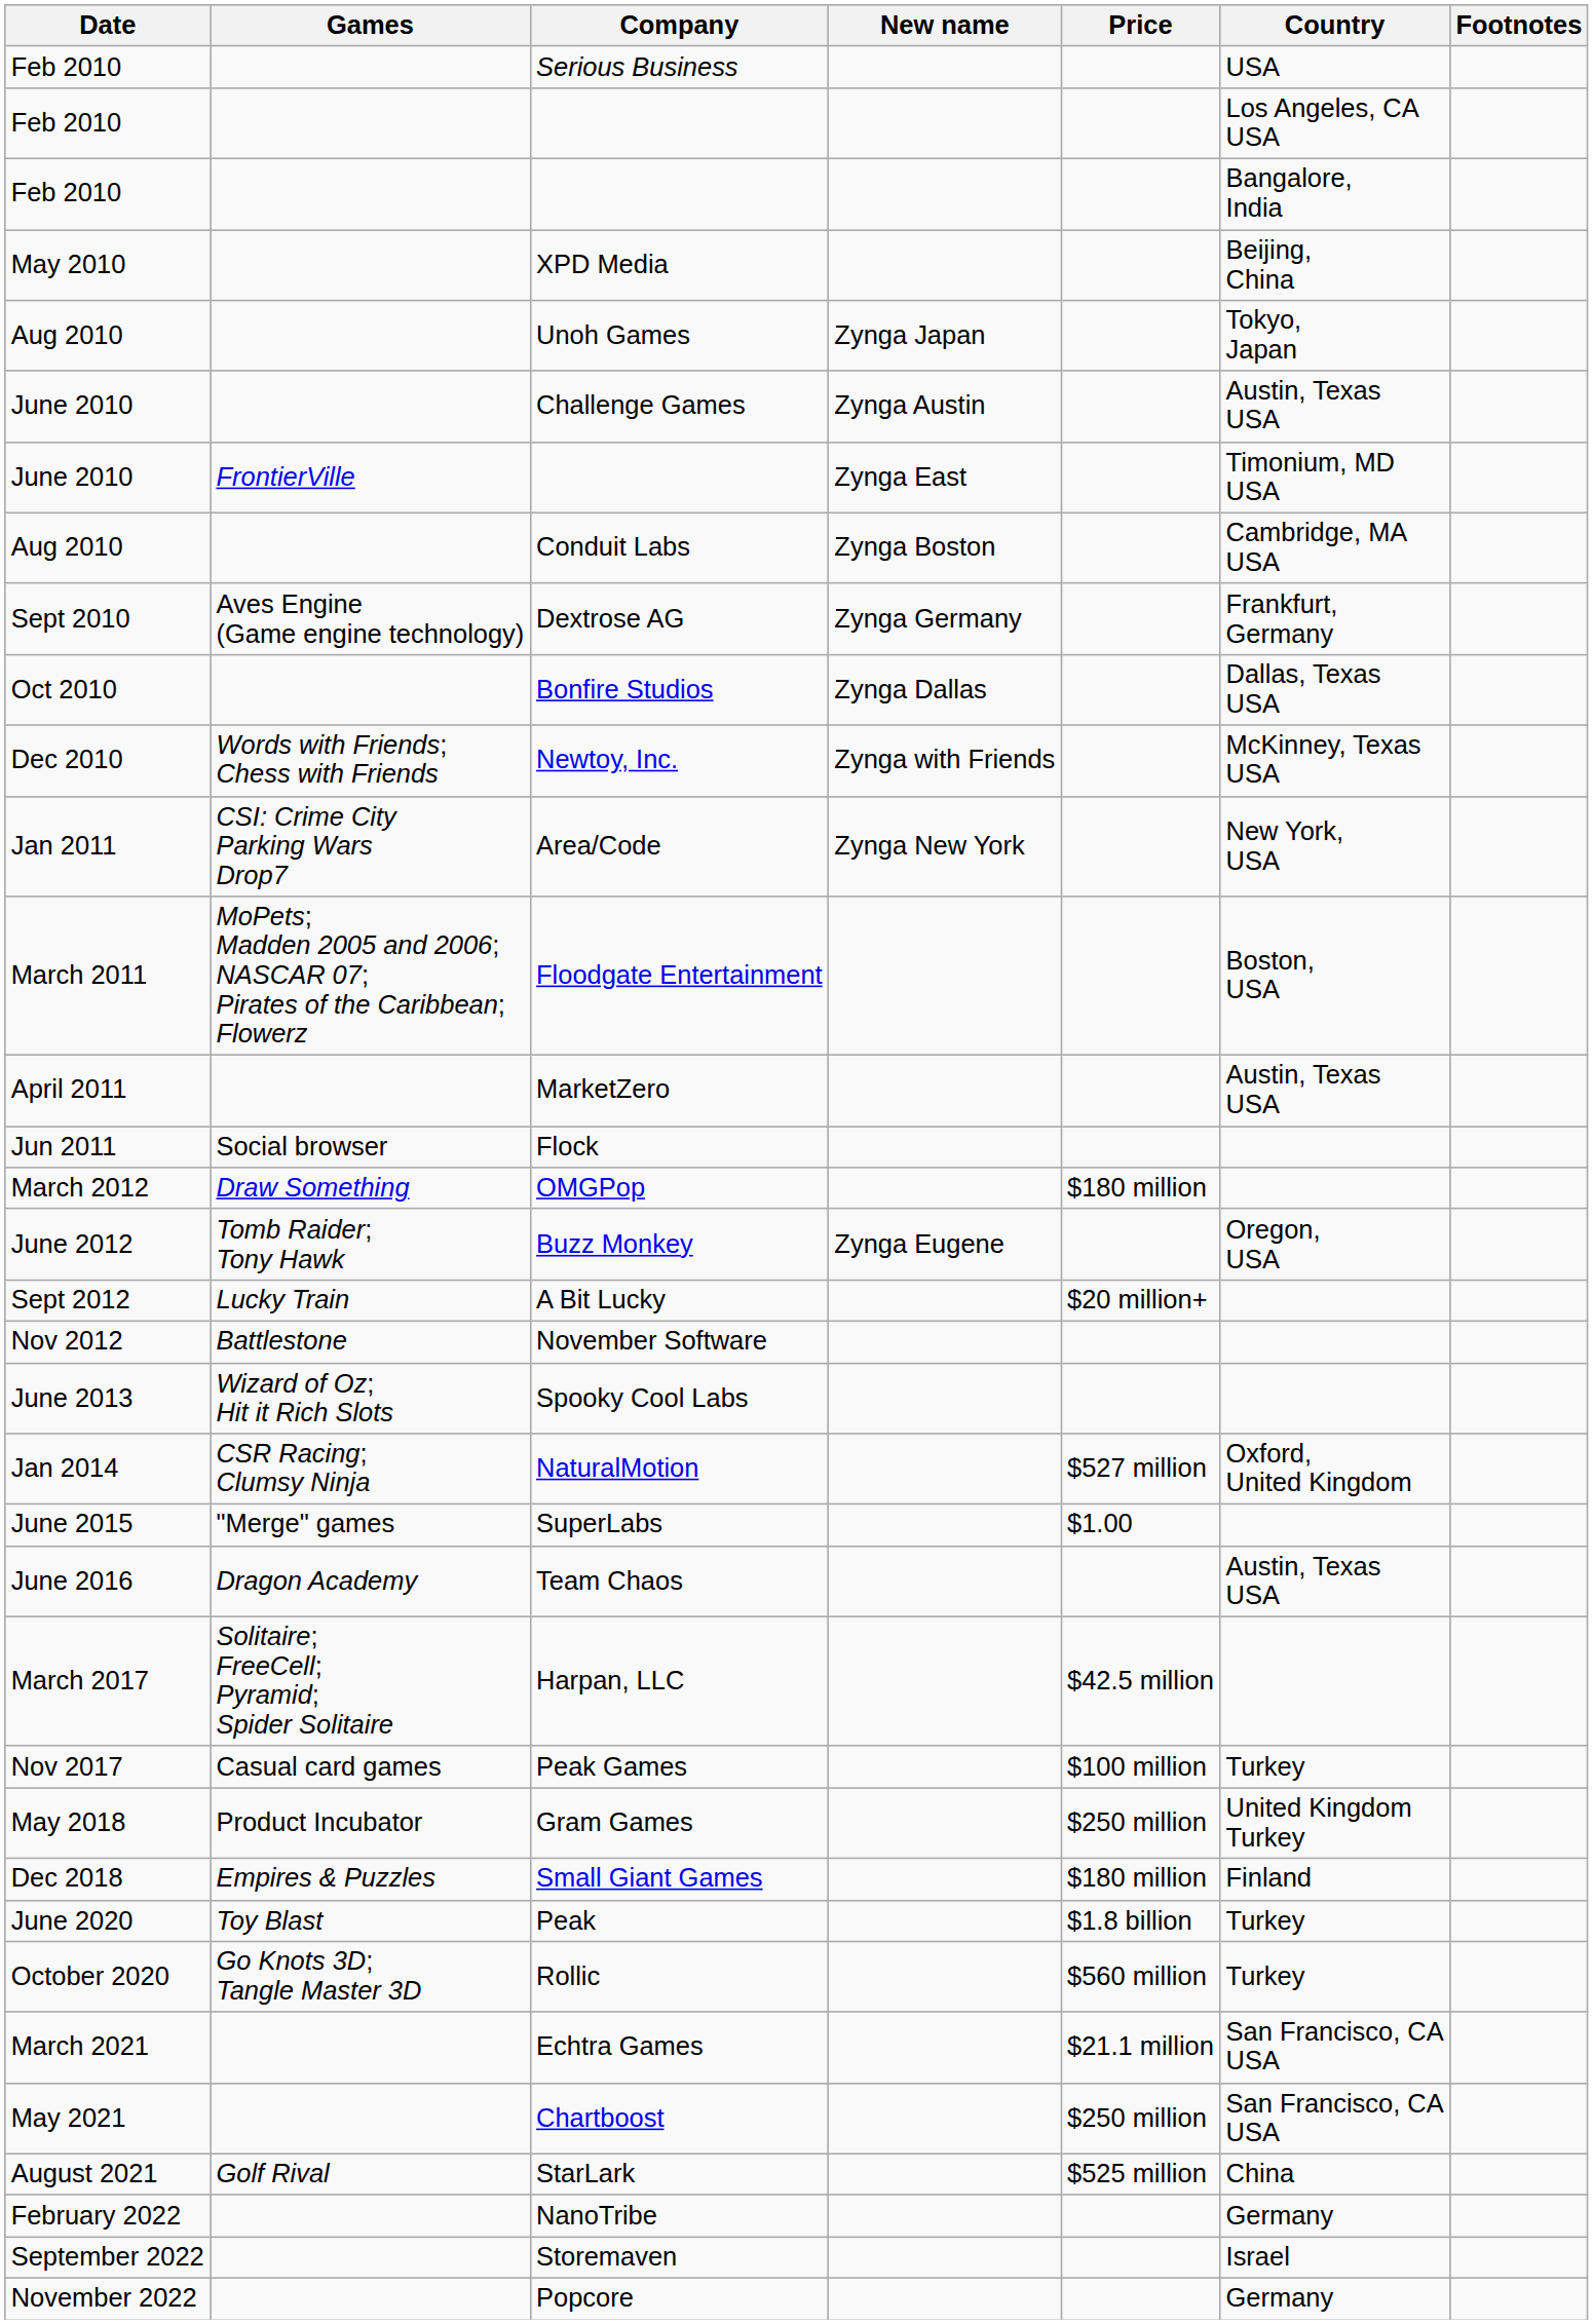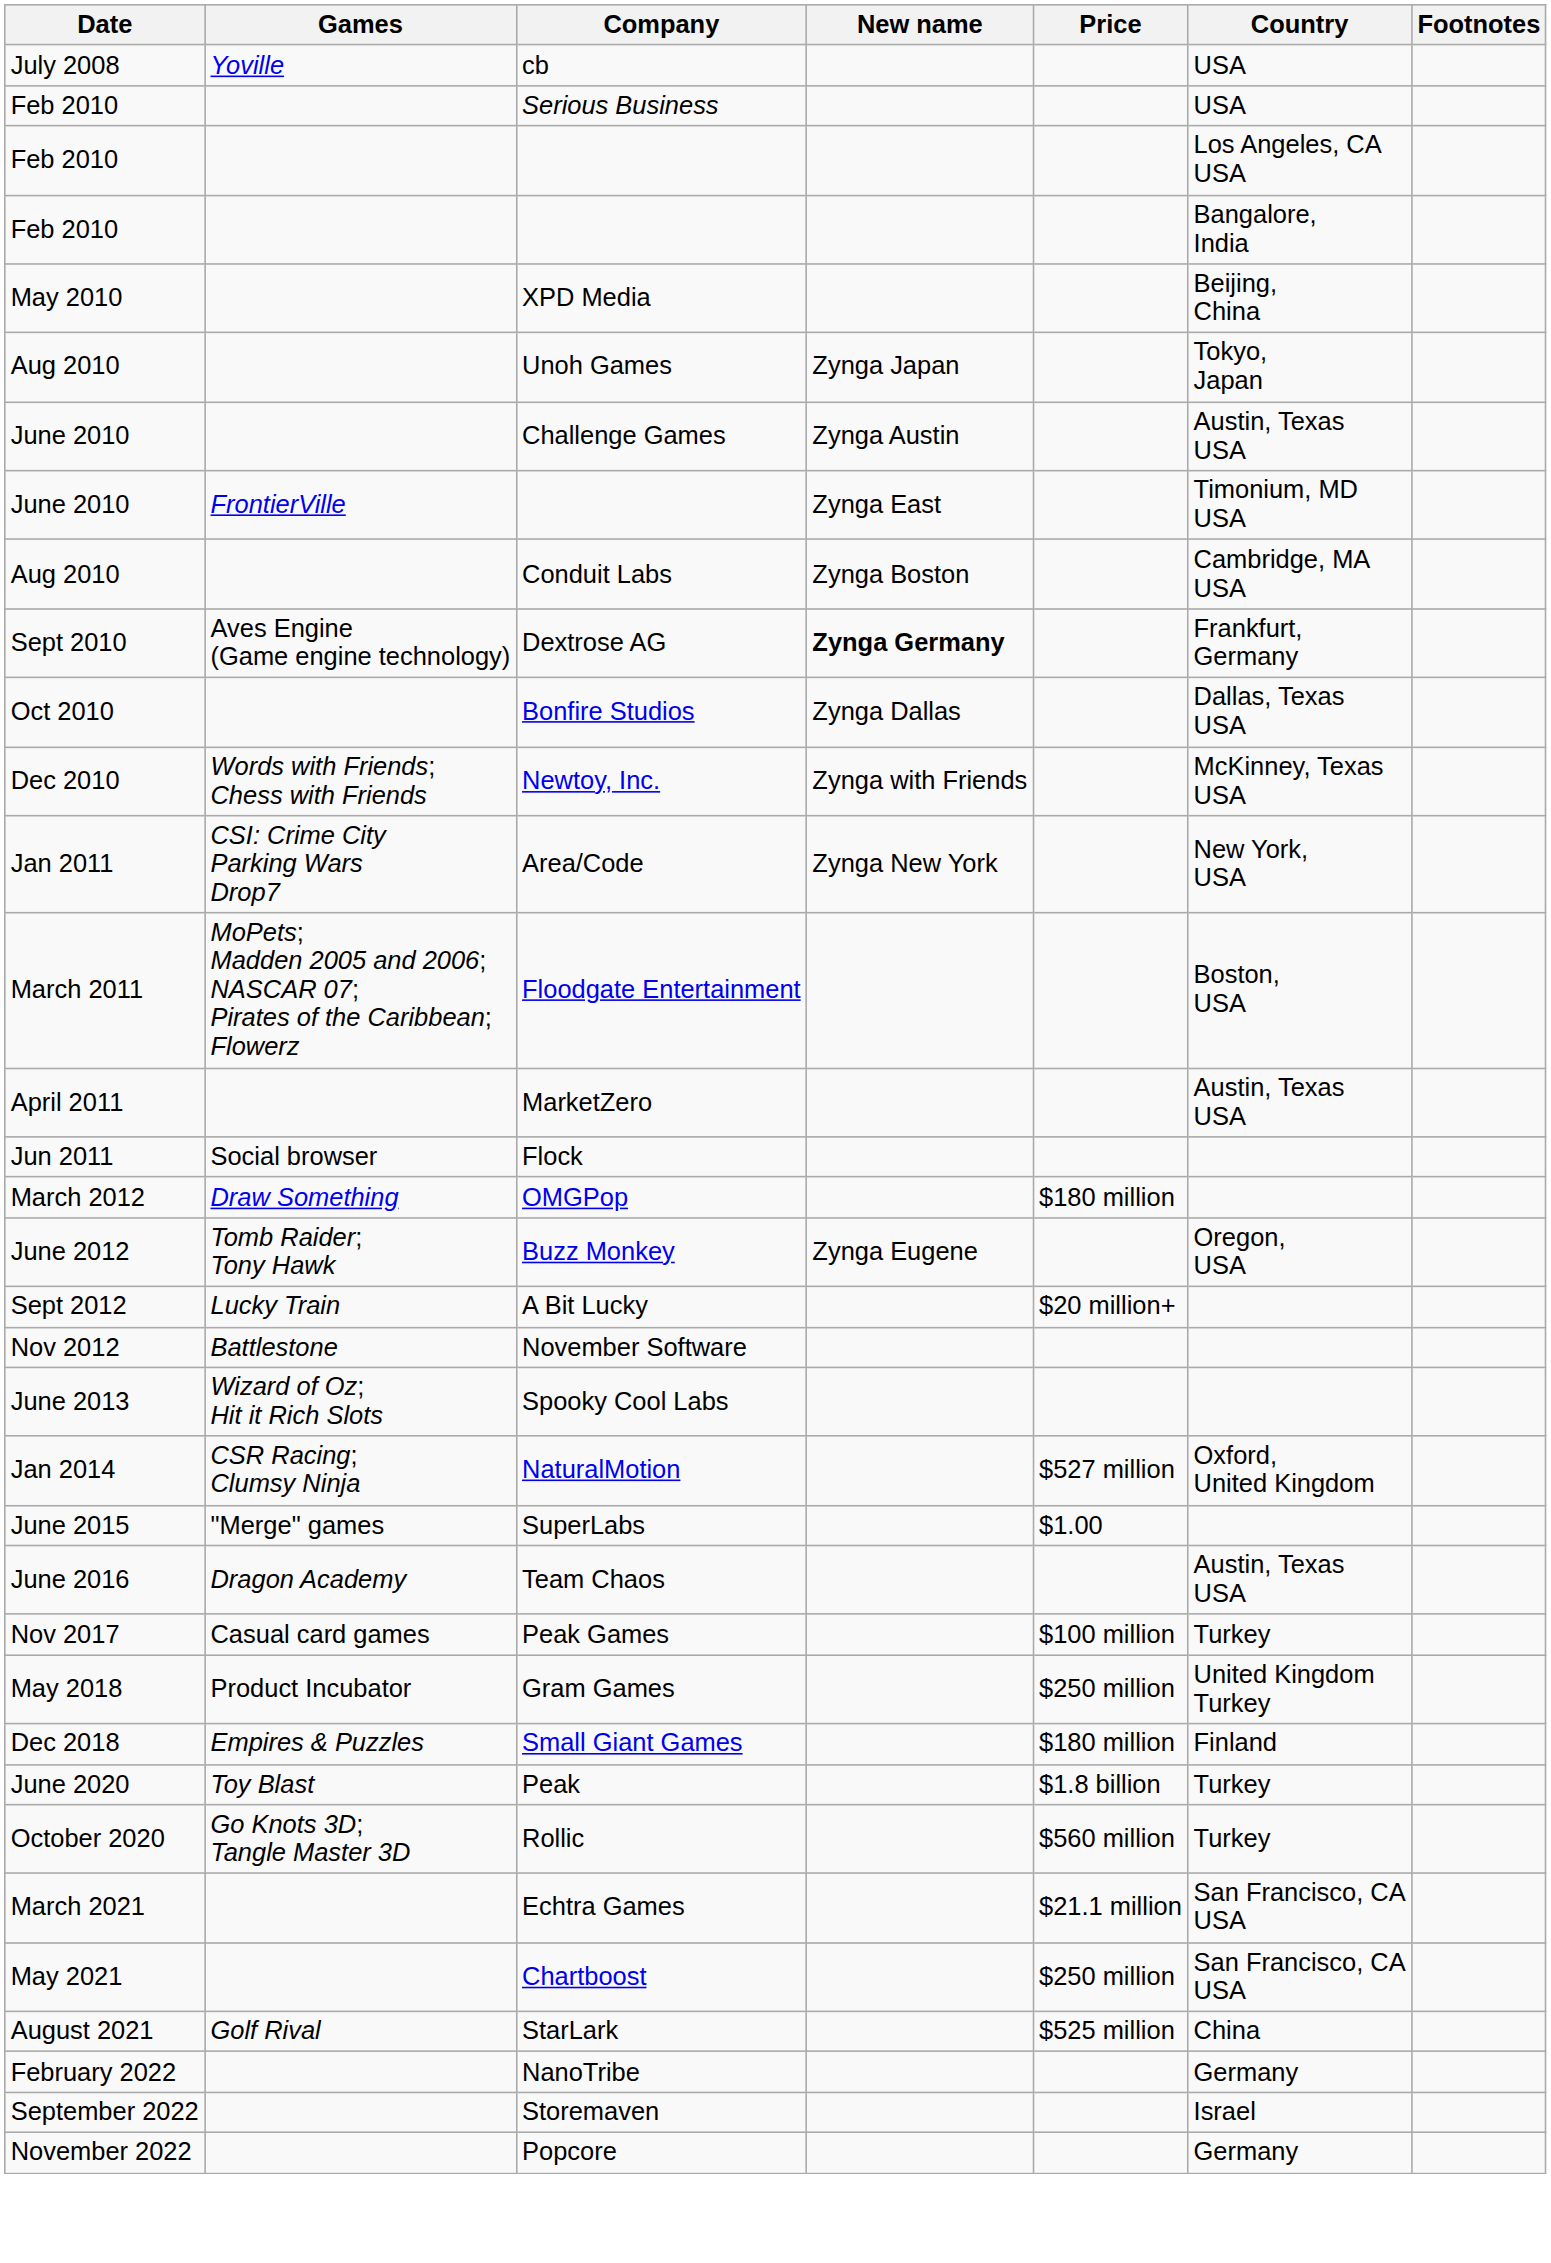+ row: July 2008 | Yoville | cb | USA
Dextrose AG | New name: normal -> bold
- row: March 2017 | Solitaire; FreeCell; Pyramid; Spider Solitaire | Harpan, LLC | $42.5 million
